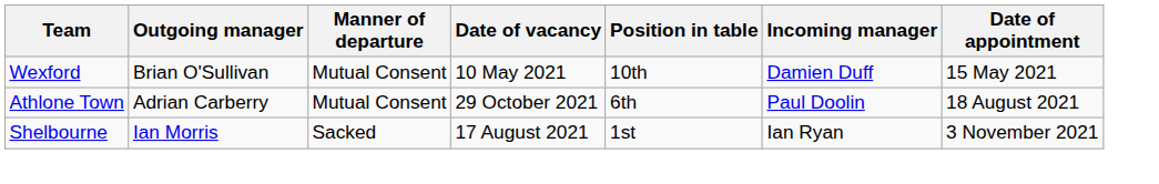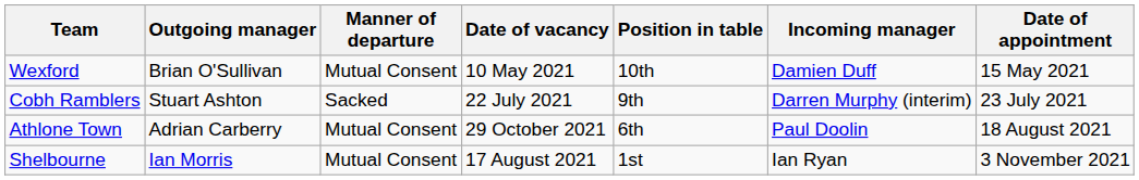+ row: Cobh Ramblers | Stuart Ashton | Sacked | 22 July 2021 | 9th | Darren Murphy (interim) | 23 July 2021
Shelbourne | Manner of departure: Sacked -> Mutual Consent
